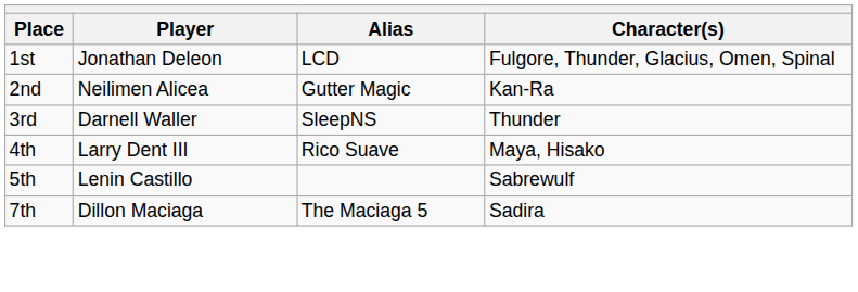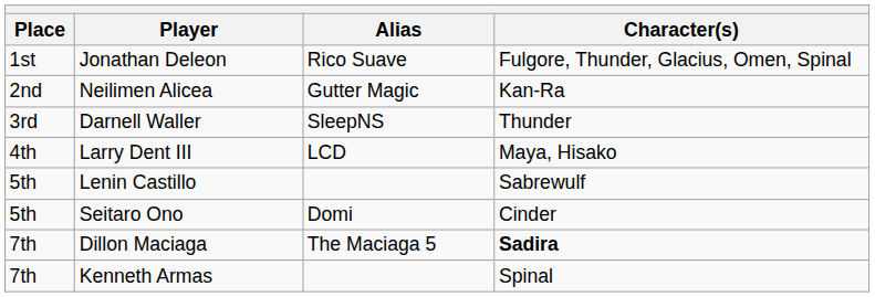Jonathan Deleon | Alias: LCD -> Rico Suave
Larry Dent III | Alias: Rico Suave -> LCD
+ row: 5th | Seitaro Ono | Domi | Cinder
Dillon Maciaga | Character(s): normal -> bold
+ row: 7th | Kenneth Armas | Spinal
